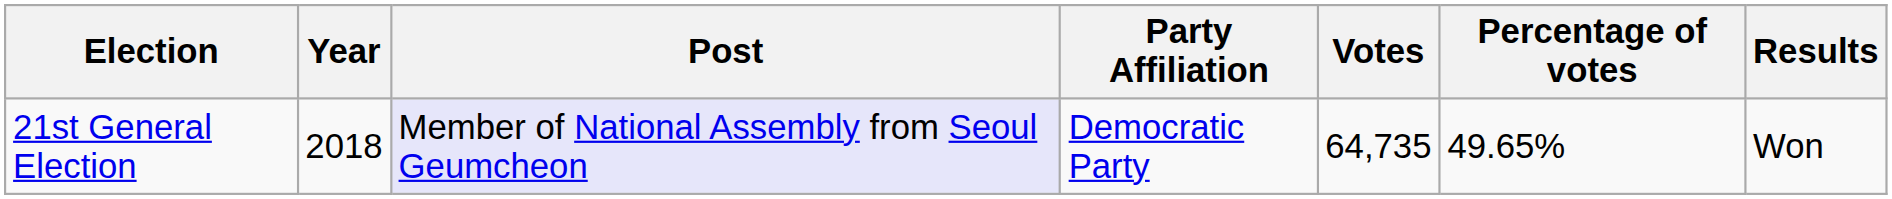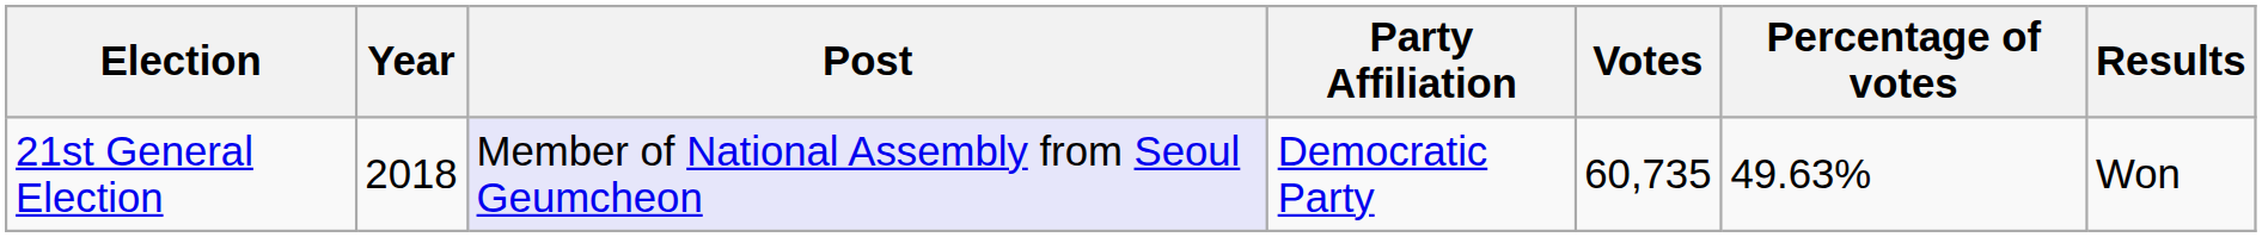21st General Election | Votes: 64,735 -> 60,735
21st General Election | Percentage of votes: 49.65% -> 49.63%
